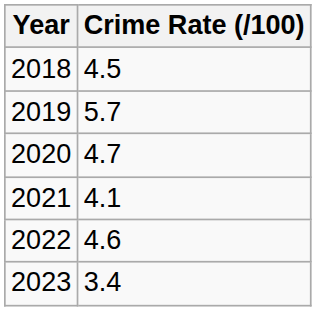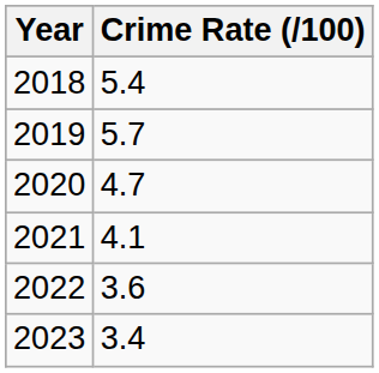2018 | Crime Rate (/100): 4.5 -> 5.4
2022 | Crime Rate (/100): 4.6 -> 3.6
